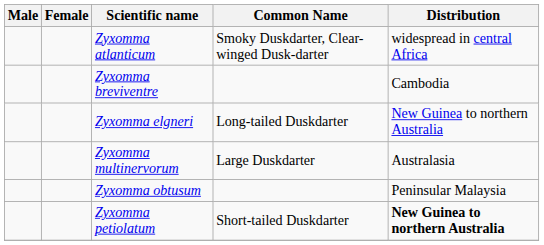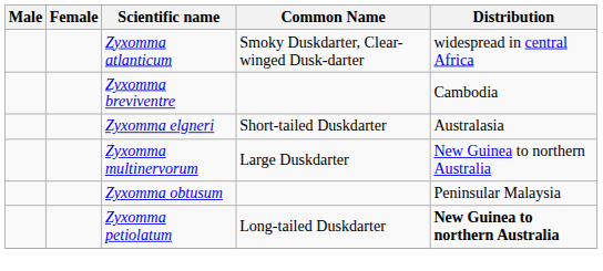Zyxomma elgneri | Common Name: Long-tailed Duskdarter -> Short-tailed Duskdarter
Zyxomma elgneri | Distribution: New Guinea to northern Australia -> Australasia
Zyxomma multinervorum | Distribution: Australasia -> New Guinea to northern Australia
Zyxomma petiolatum | Common Name: Short-tailed Duskdarter -> Long-tailed Duskdarter
